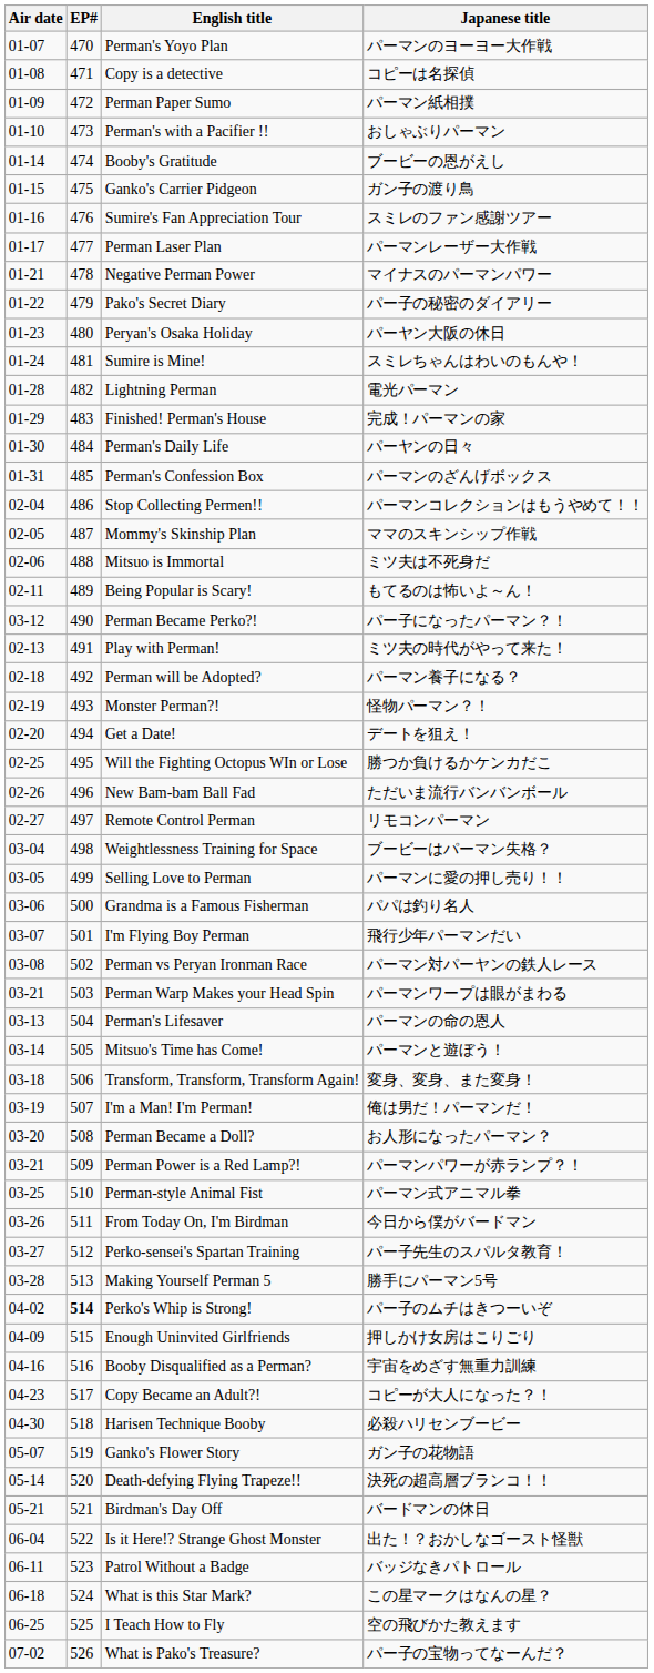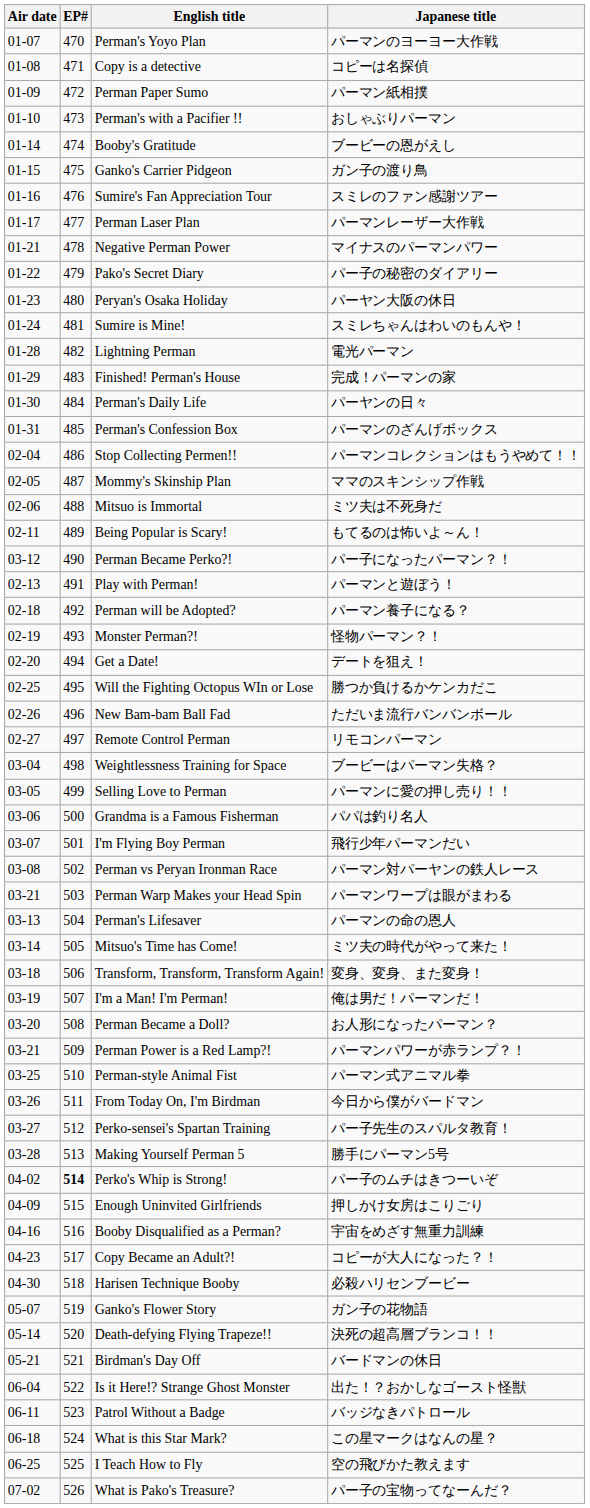Play with Perman! | Japanese title: ミツ夫の時代がやって来た！ -> パーマンと遊ぼう！
Mitsuo's Time has Come! | Japanese title: パーマンと遊ぼう！ -> ミツ夫の時代がやって来た！
